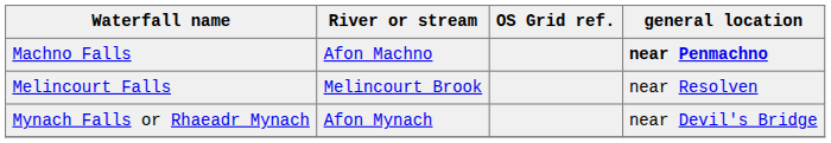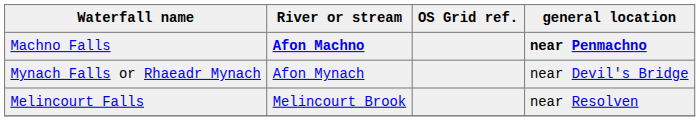Machno Falls | River or stream: normal -> bold
rows swapped: Melincourt Falls <-> Mynach Falls or Rhaeadr Mynach
